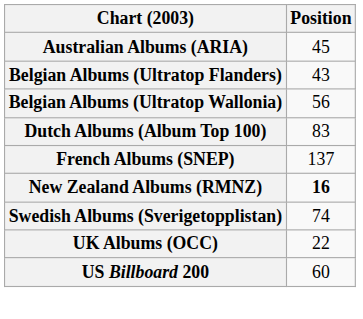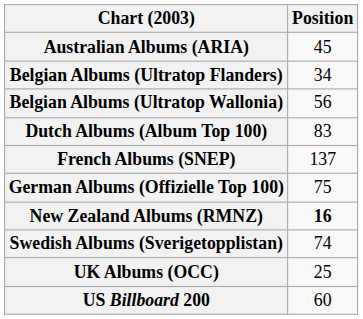Belgian Albums (Ultratop Flanders) | Position: 43 -> 34
+ row: German Albums (Offizielle Top 100) | 75
UK Albums (OCC) | Position: 22 -> 25
